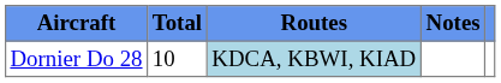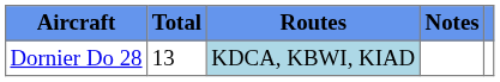Dornier Do 28 | Total: 10 -> 13
